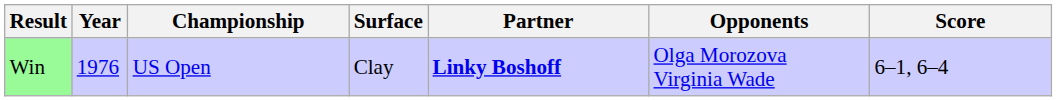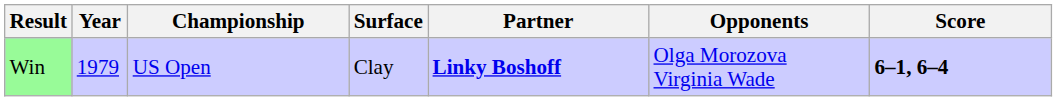Win | Year: 1976 -> 1979
Win | Score: normal -> bold
